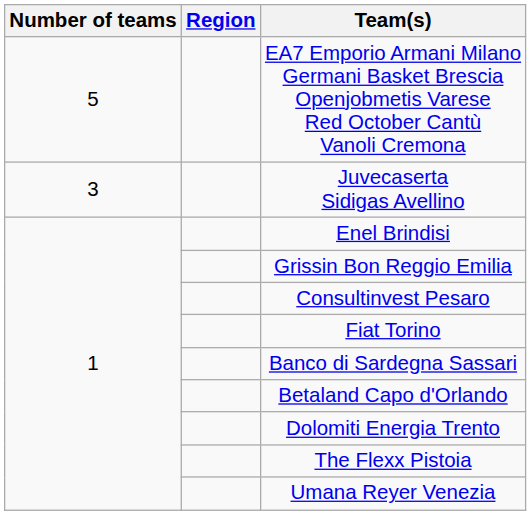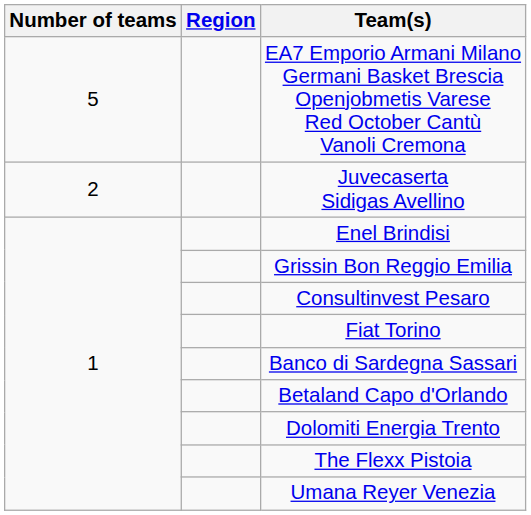Juvecaserta Sidigas Avellino | Number of teams: 3 -> 2
